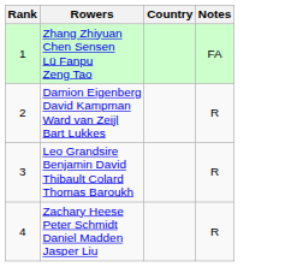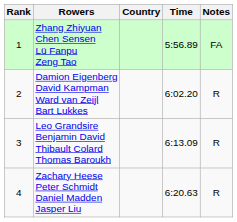+ column: Time | 5:56.89 | 6:02.20 | 6:13.09 | 6:20.63
